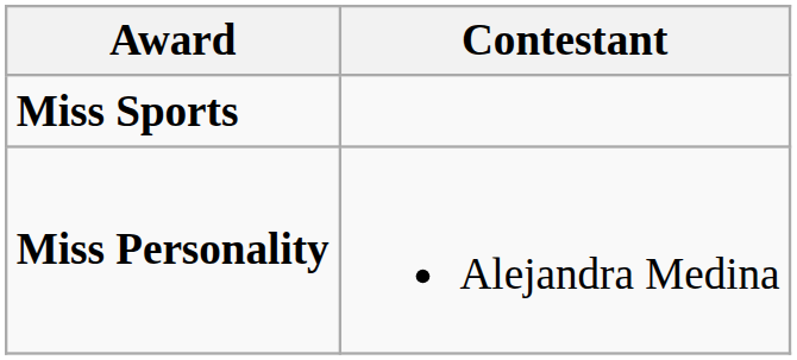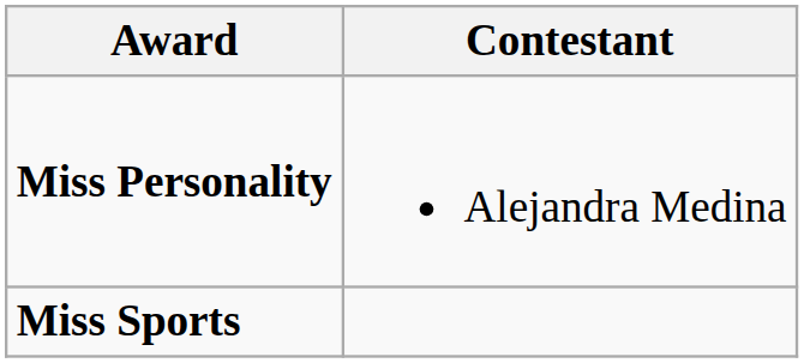rows swapped: Miss Personality <-> Miss Sports
